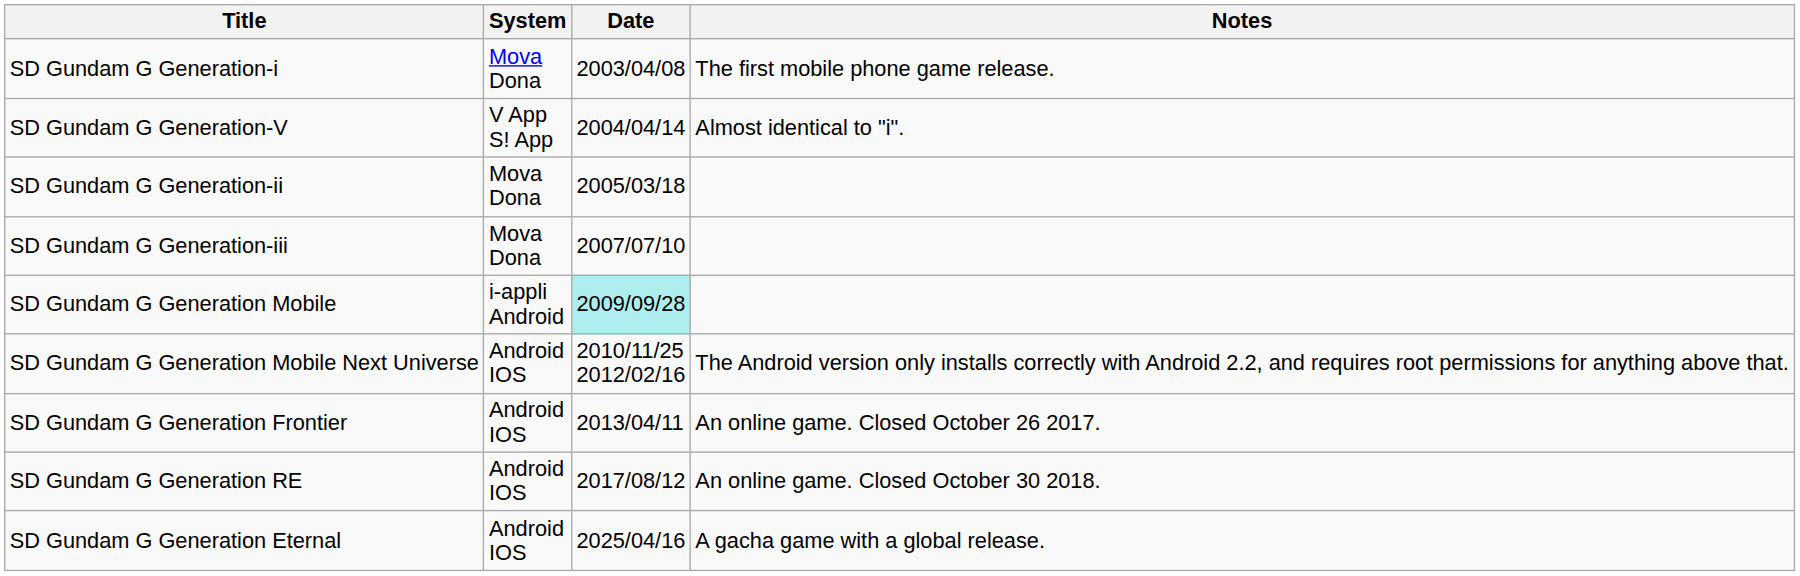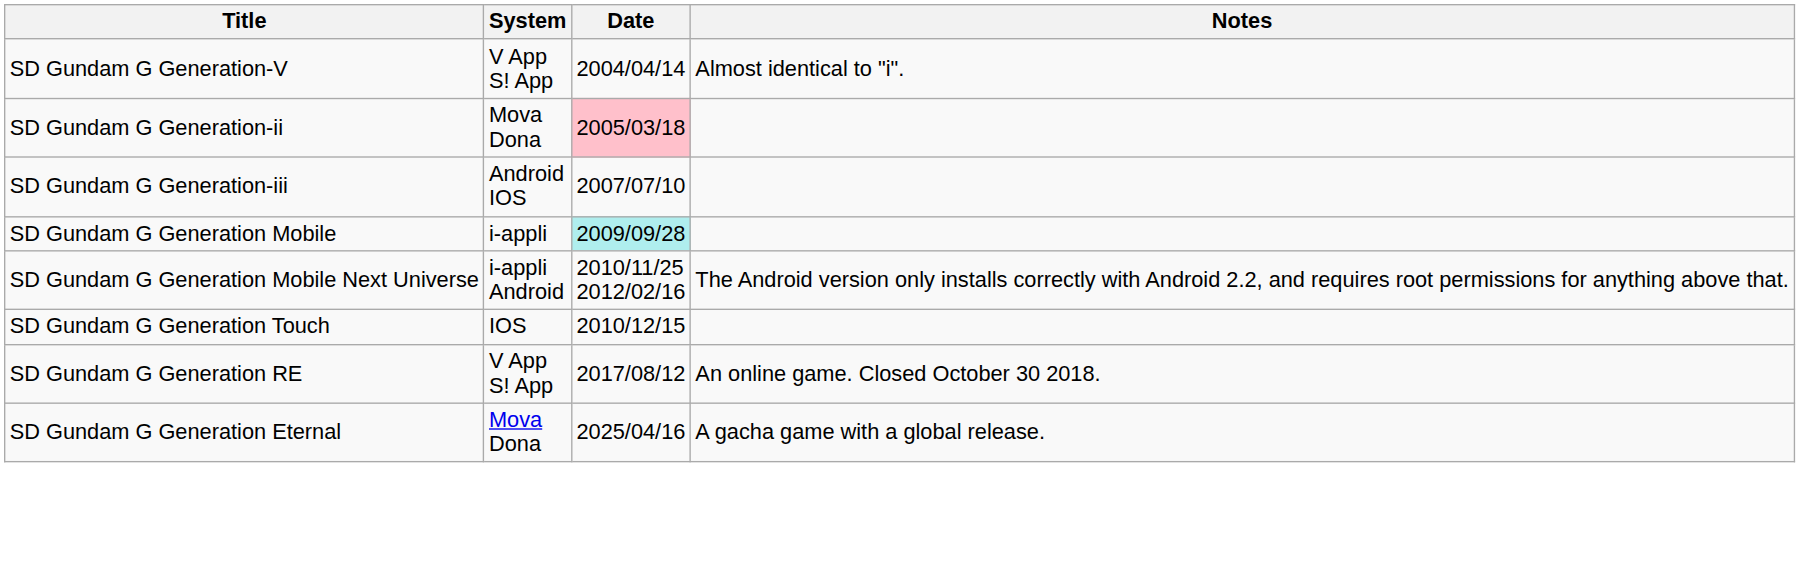- row: SD Gundam G Generation-i | Mova Dona | 2003/04/08 | The first mobile phone game release.
SD Gundam G Generation-ii | Date: no background -> pink background
SD Gundam G Generation-iii | System: Mova Dona -> Android IOS
SD Gundam G Generation Mobile | System: i-appli Android -> i-appli
SD Gundam G Generation Mobile Next Universe | System: Android IOS -> i-appli Android
+ row: SD Gundam G Generation Touch | IOS | 2010/12/15
- row: SD Gundam G Generation Frontier | Android IOS | 2013/04/11 | An online game. Closed October 26 2017.
SD Gundam G Generation RE | System: Android IOS -> V App S! App
SD Gundam G Generation Eternal | System: Android IOS -> Mova Dona
